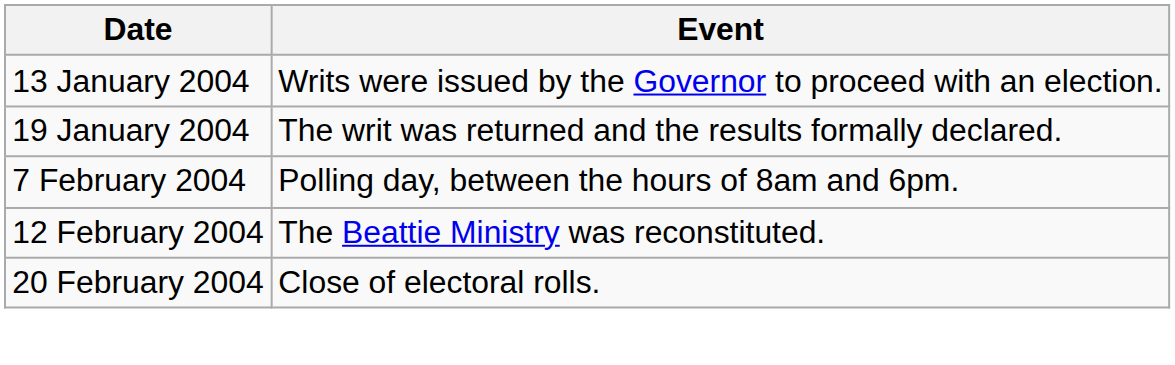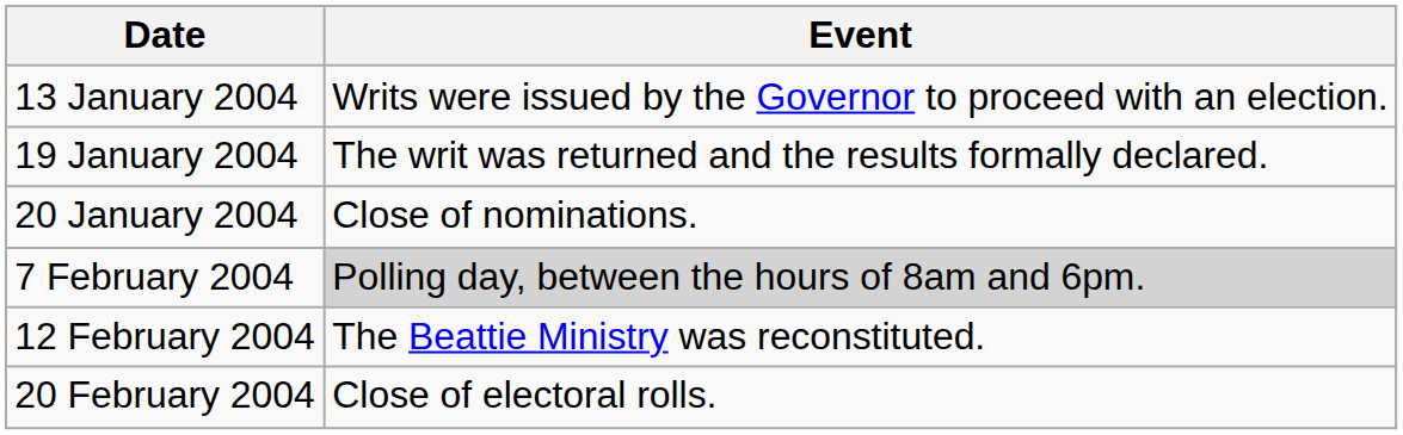+ row: 20 January 2004 | Close of nominations.
7 February 2004 | Event: no background -> lightgrey background
